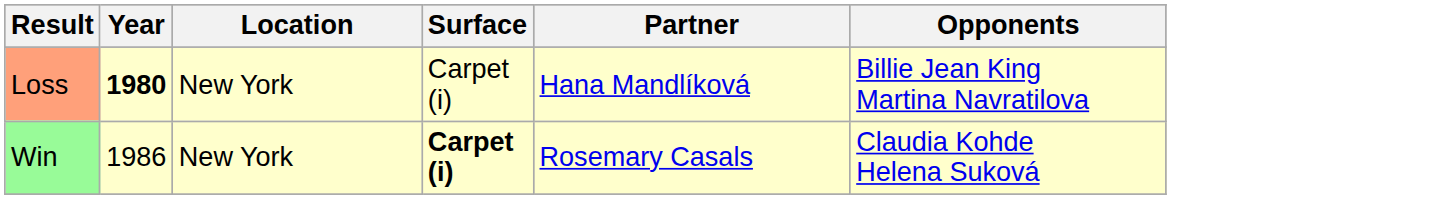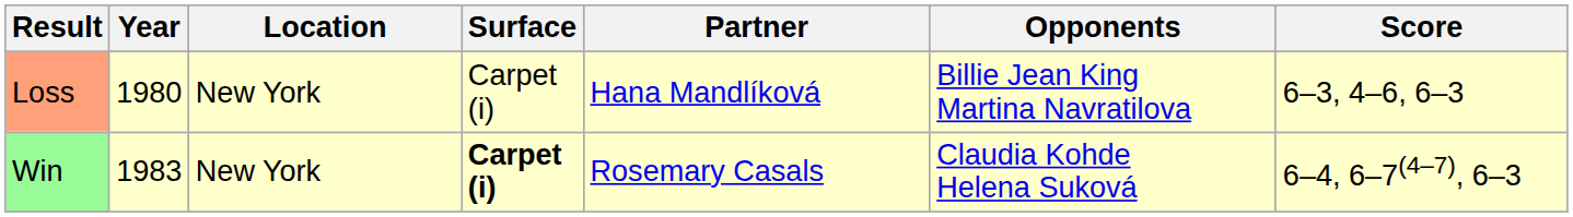+ column: Score | 6–3, 4–6, 6–3 | 6–4, 6–7(4–7), 6–3
Loss | Year: bold -> normal
Win | Year: 1986 -> 1983
